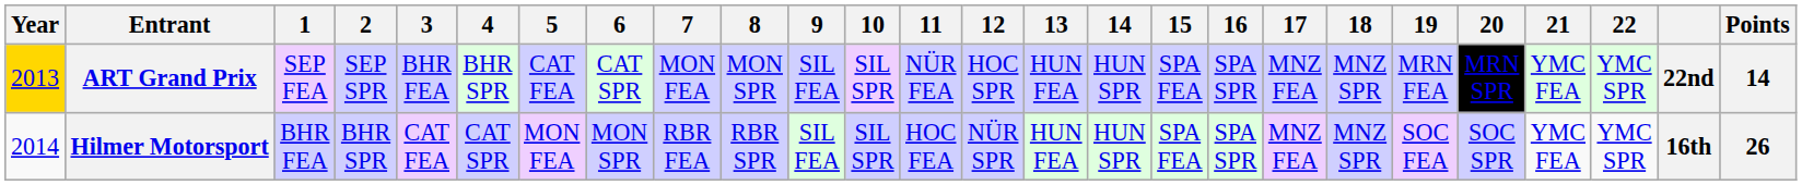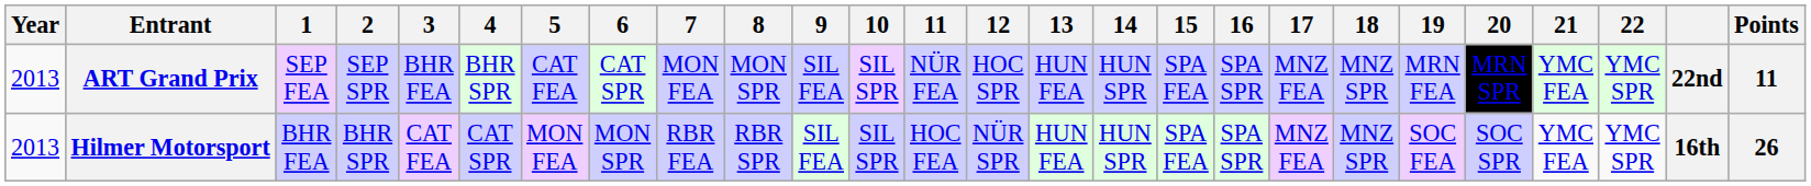ART Grand Prix | Year: gold background -> no background
ART Grand Prix | Points: 14 -> 11
Hilmer Motorsport | Year: 2014 -> 2013
